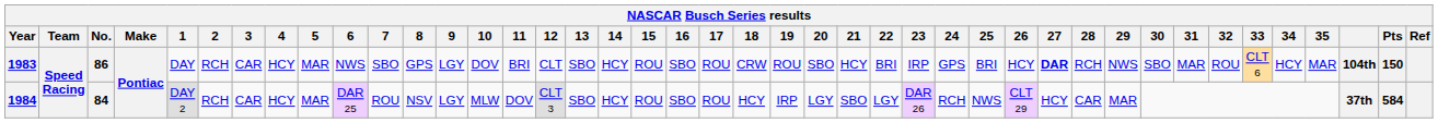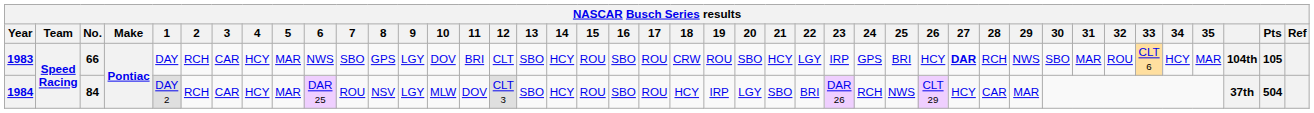1983 | No.: 86 -> 66
1983 | 22: BRI -> LGY
1983 | Pts: 150 -> 105
1984 | 22: LGY -> BRI
1984 | Pts: 584 -> 504
